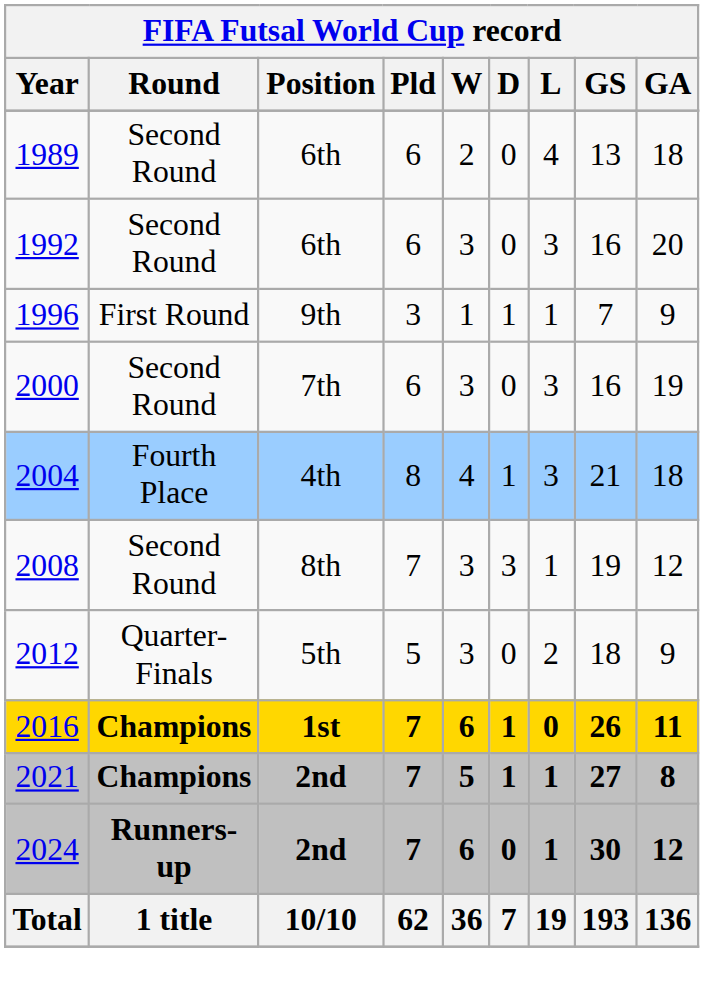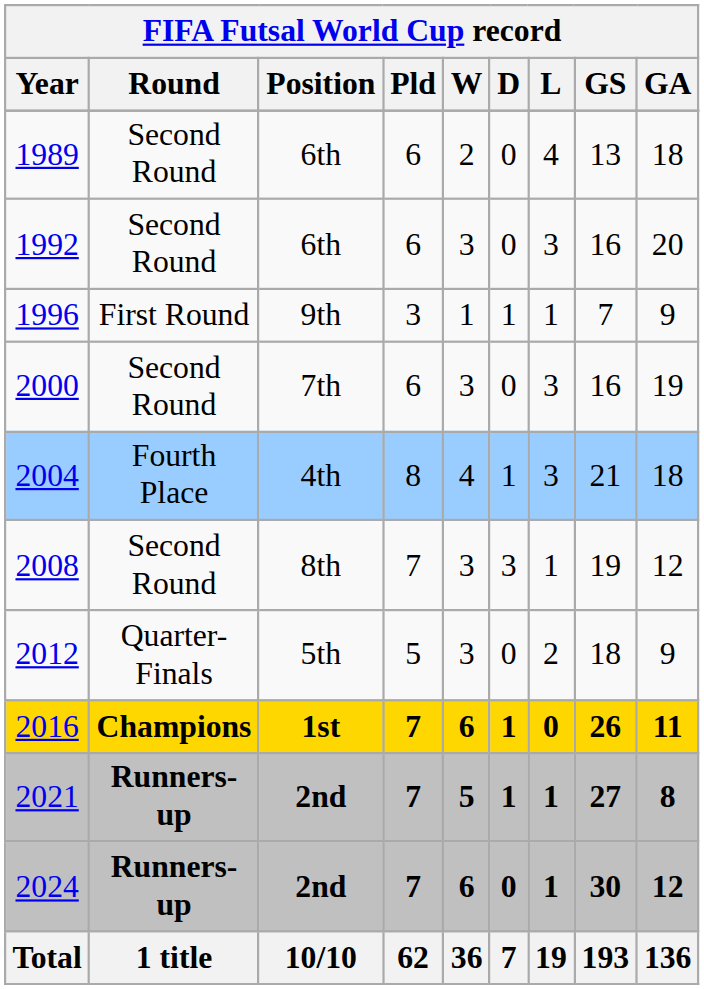2021 | Round: Champions -> Runners-up
